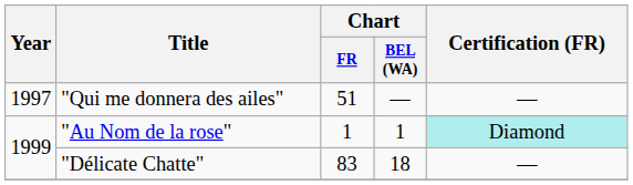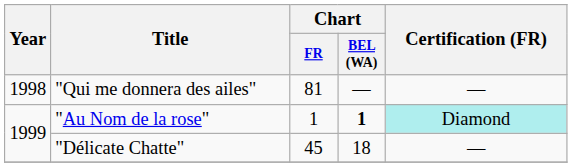"Qui me donnera des ailes" | Year: 1997 -> 1998
"Qui me donnera des ailes" | Chart / FR: 51 -> 81
"Au Nom de la rose" | Chart / BEL (WA): normal -> bold
"Délicate Chatte" | Chart / FR: 83 -> 45
